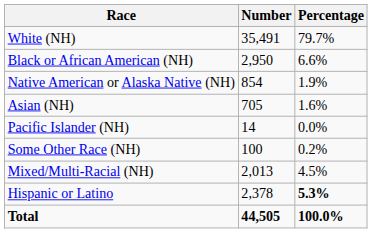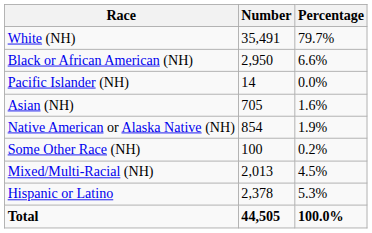rows swapped: Native American or Alaska Native (NH) <-> Pacific Islander (NH)
Hispanic or Latino | Percentage: bold -> normal
